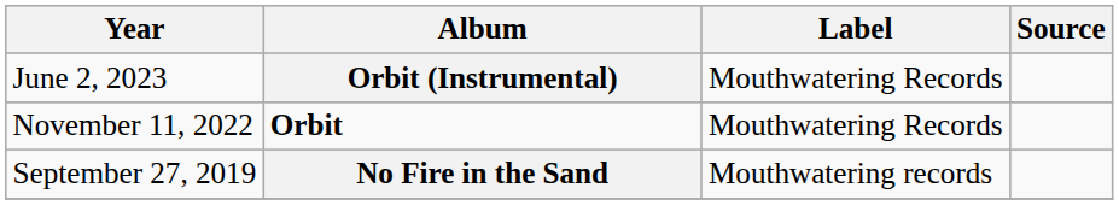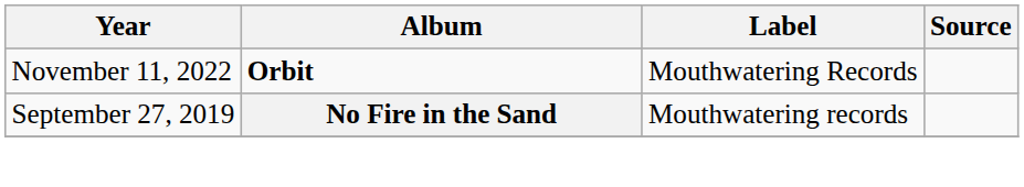- row: June 2, 2023 | Orbit (Instrumental) | Mouthwatering Records
